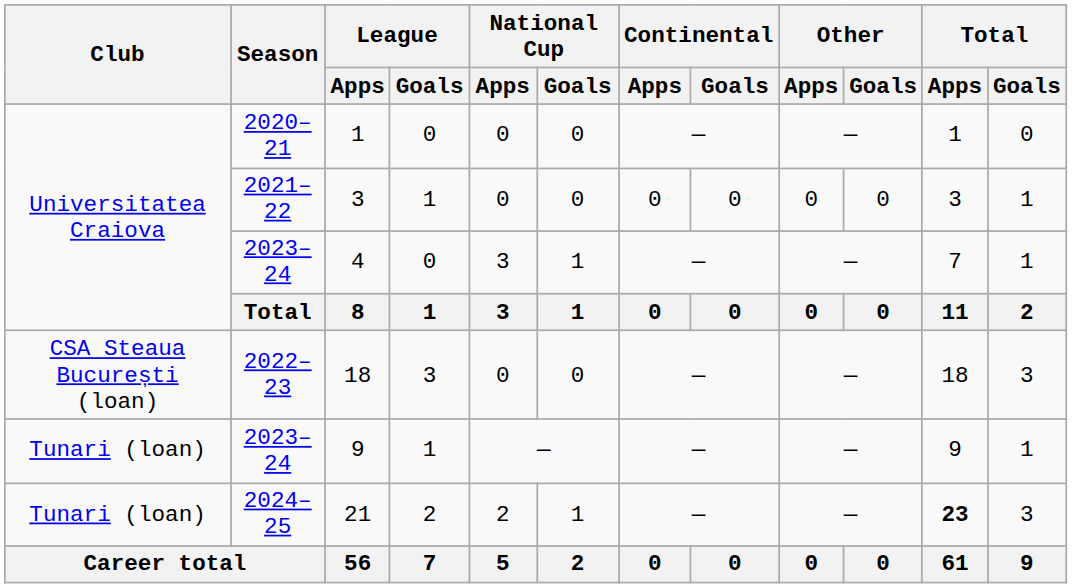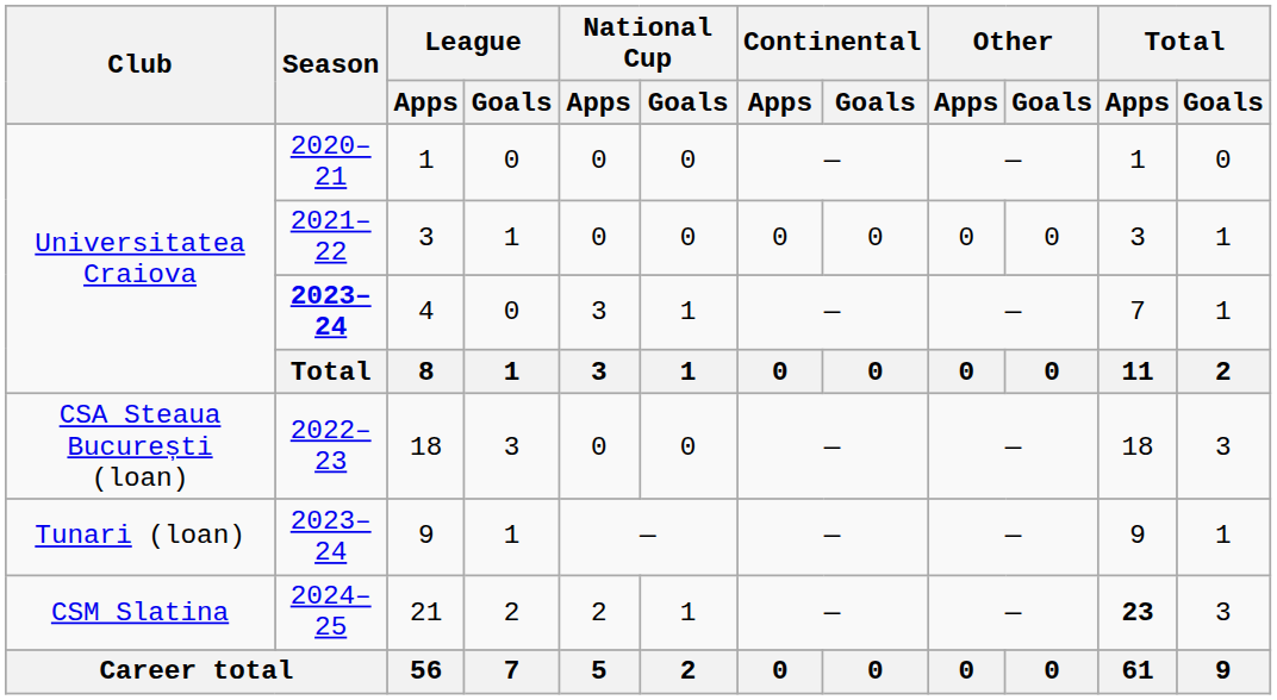4 | Season: normal -> bold
21 | Club: Tunari (loan) -> CSM Slatina
